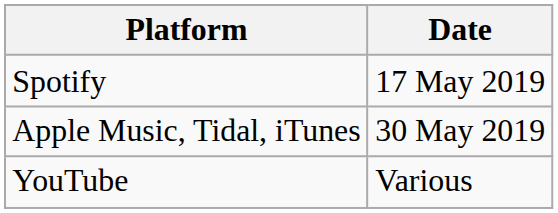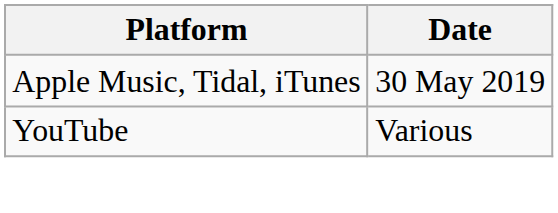- row: Spotify | 17 May 2019
